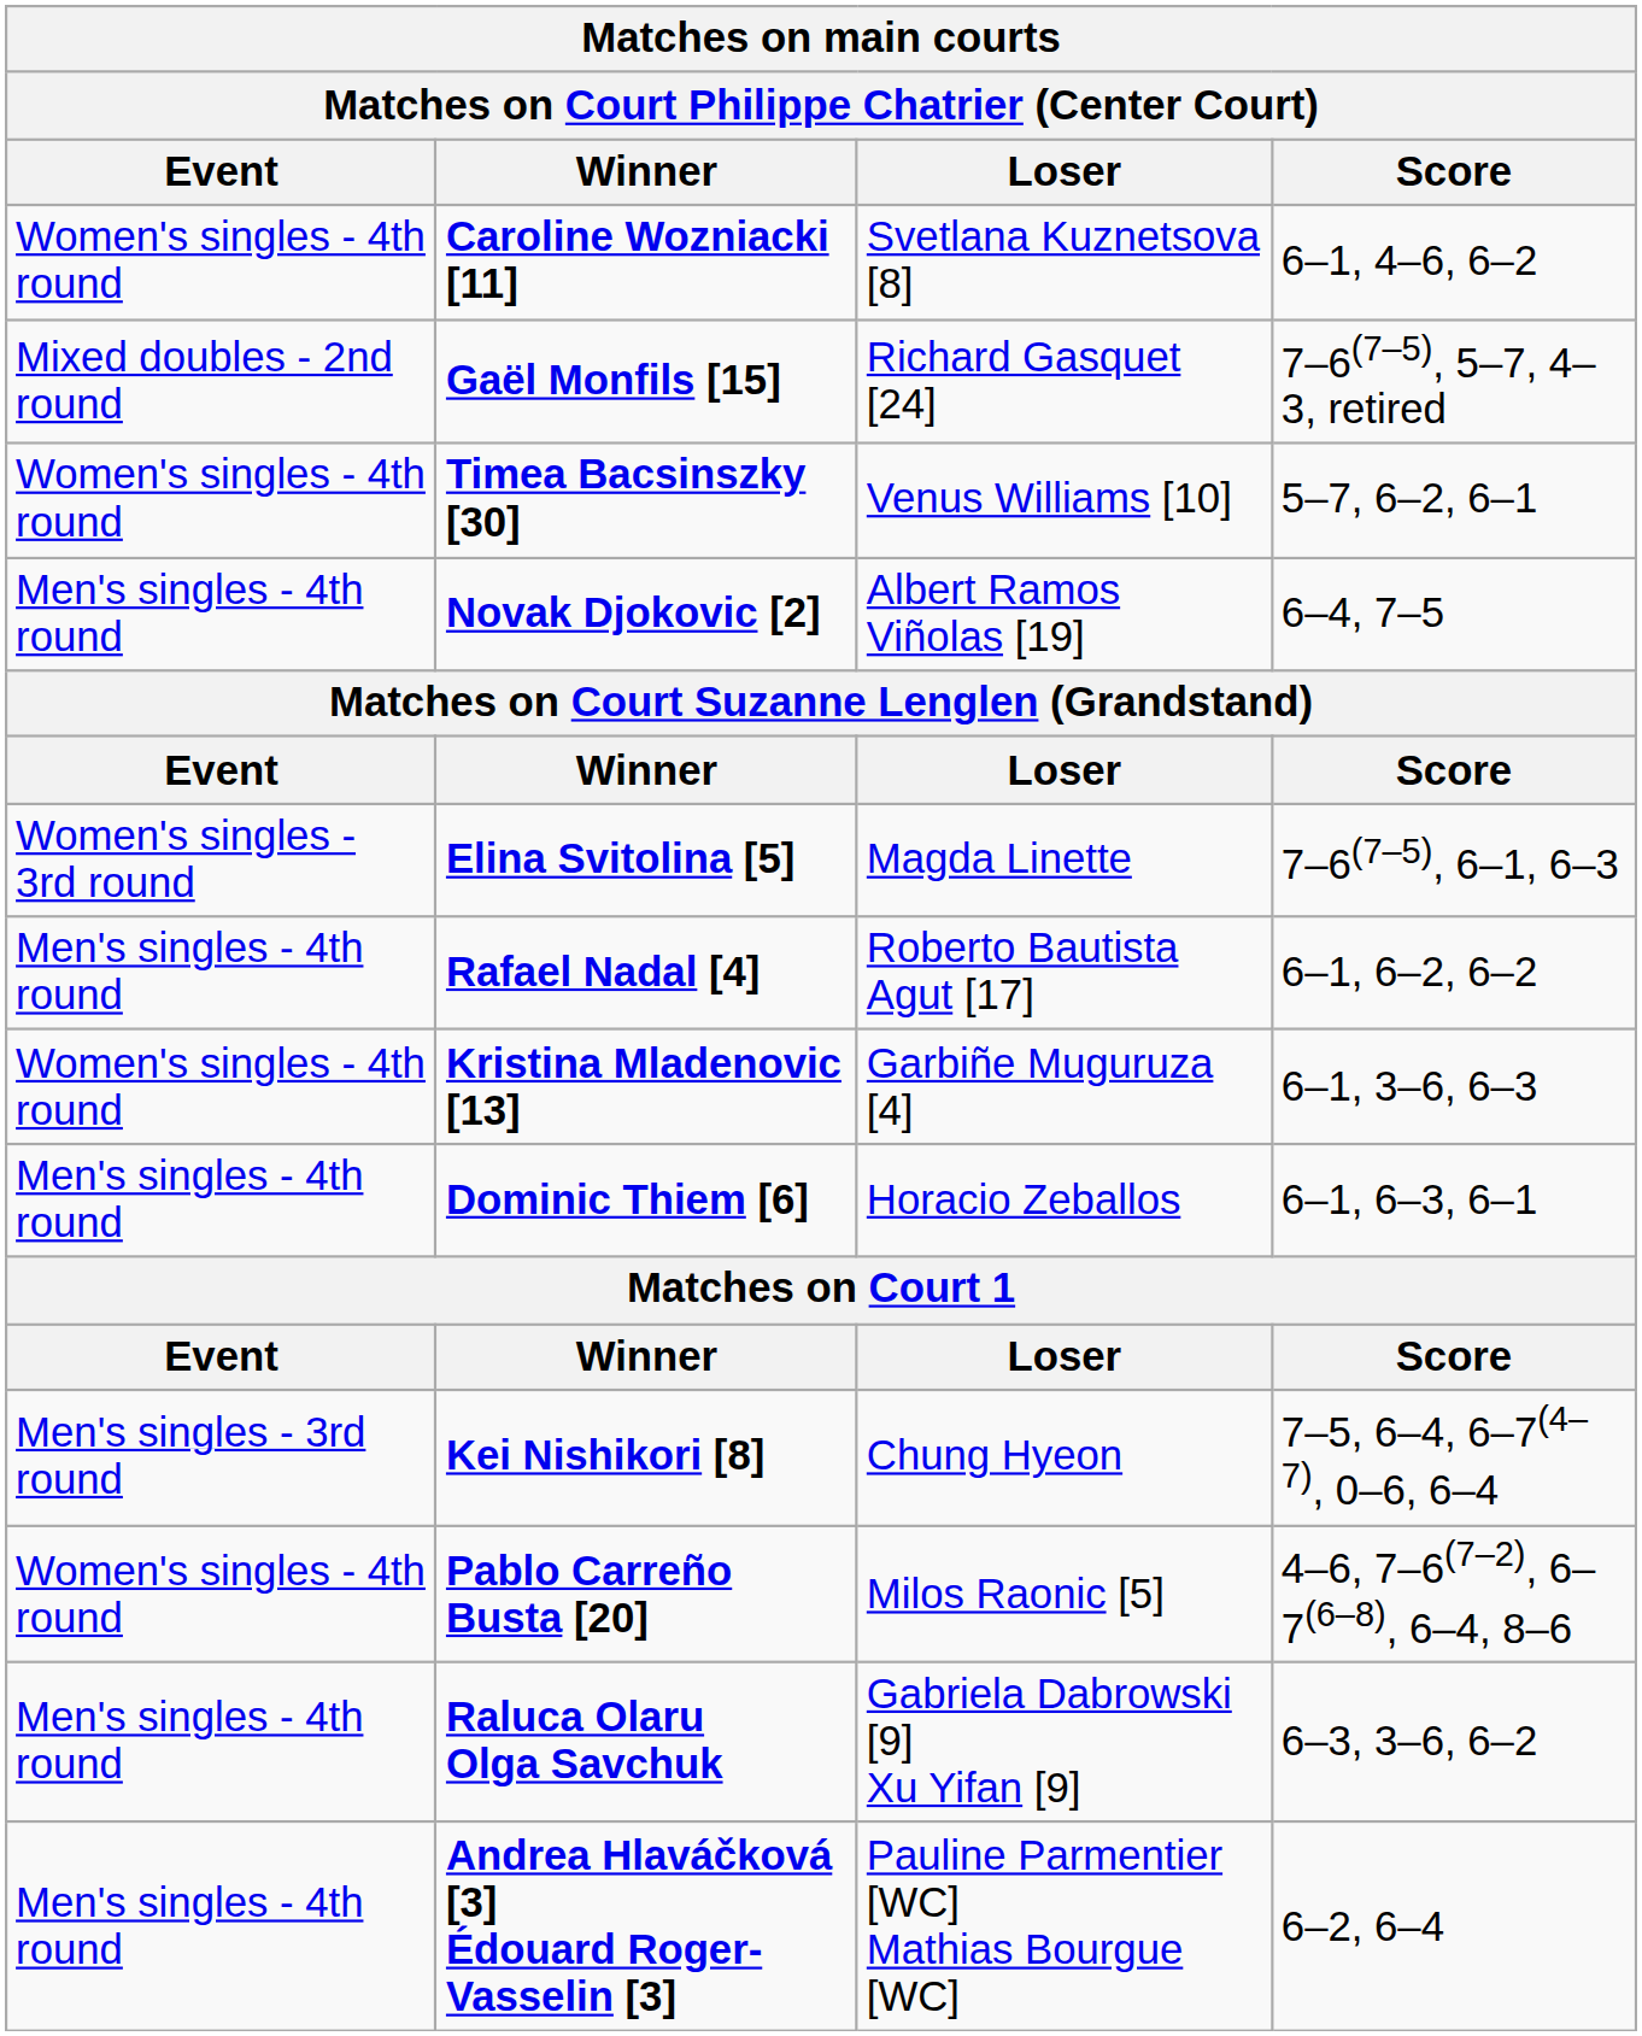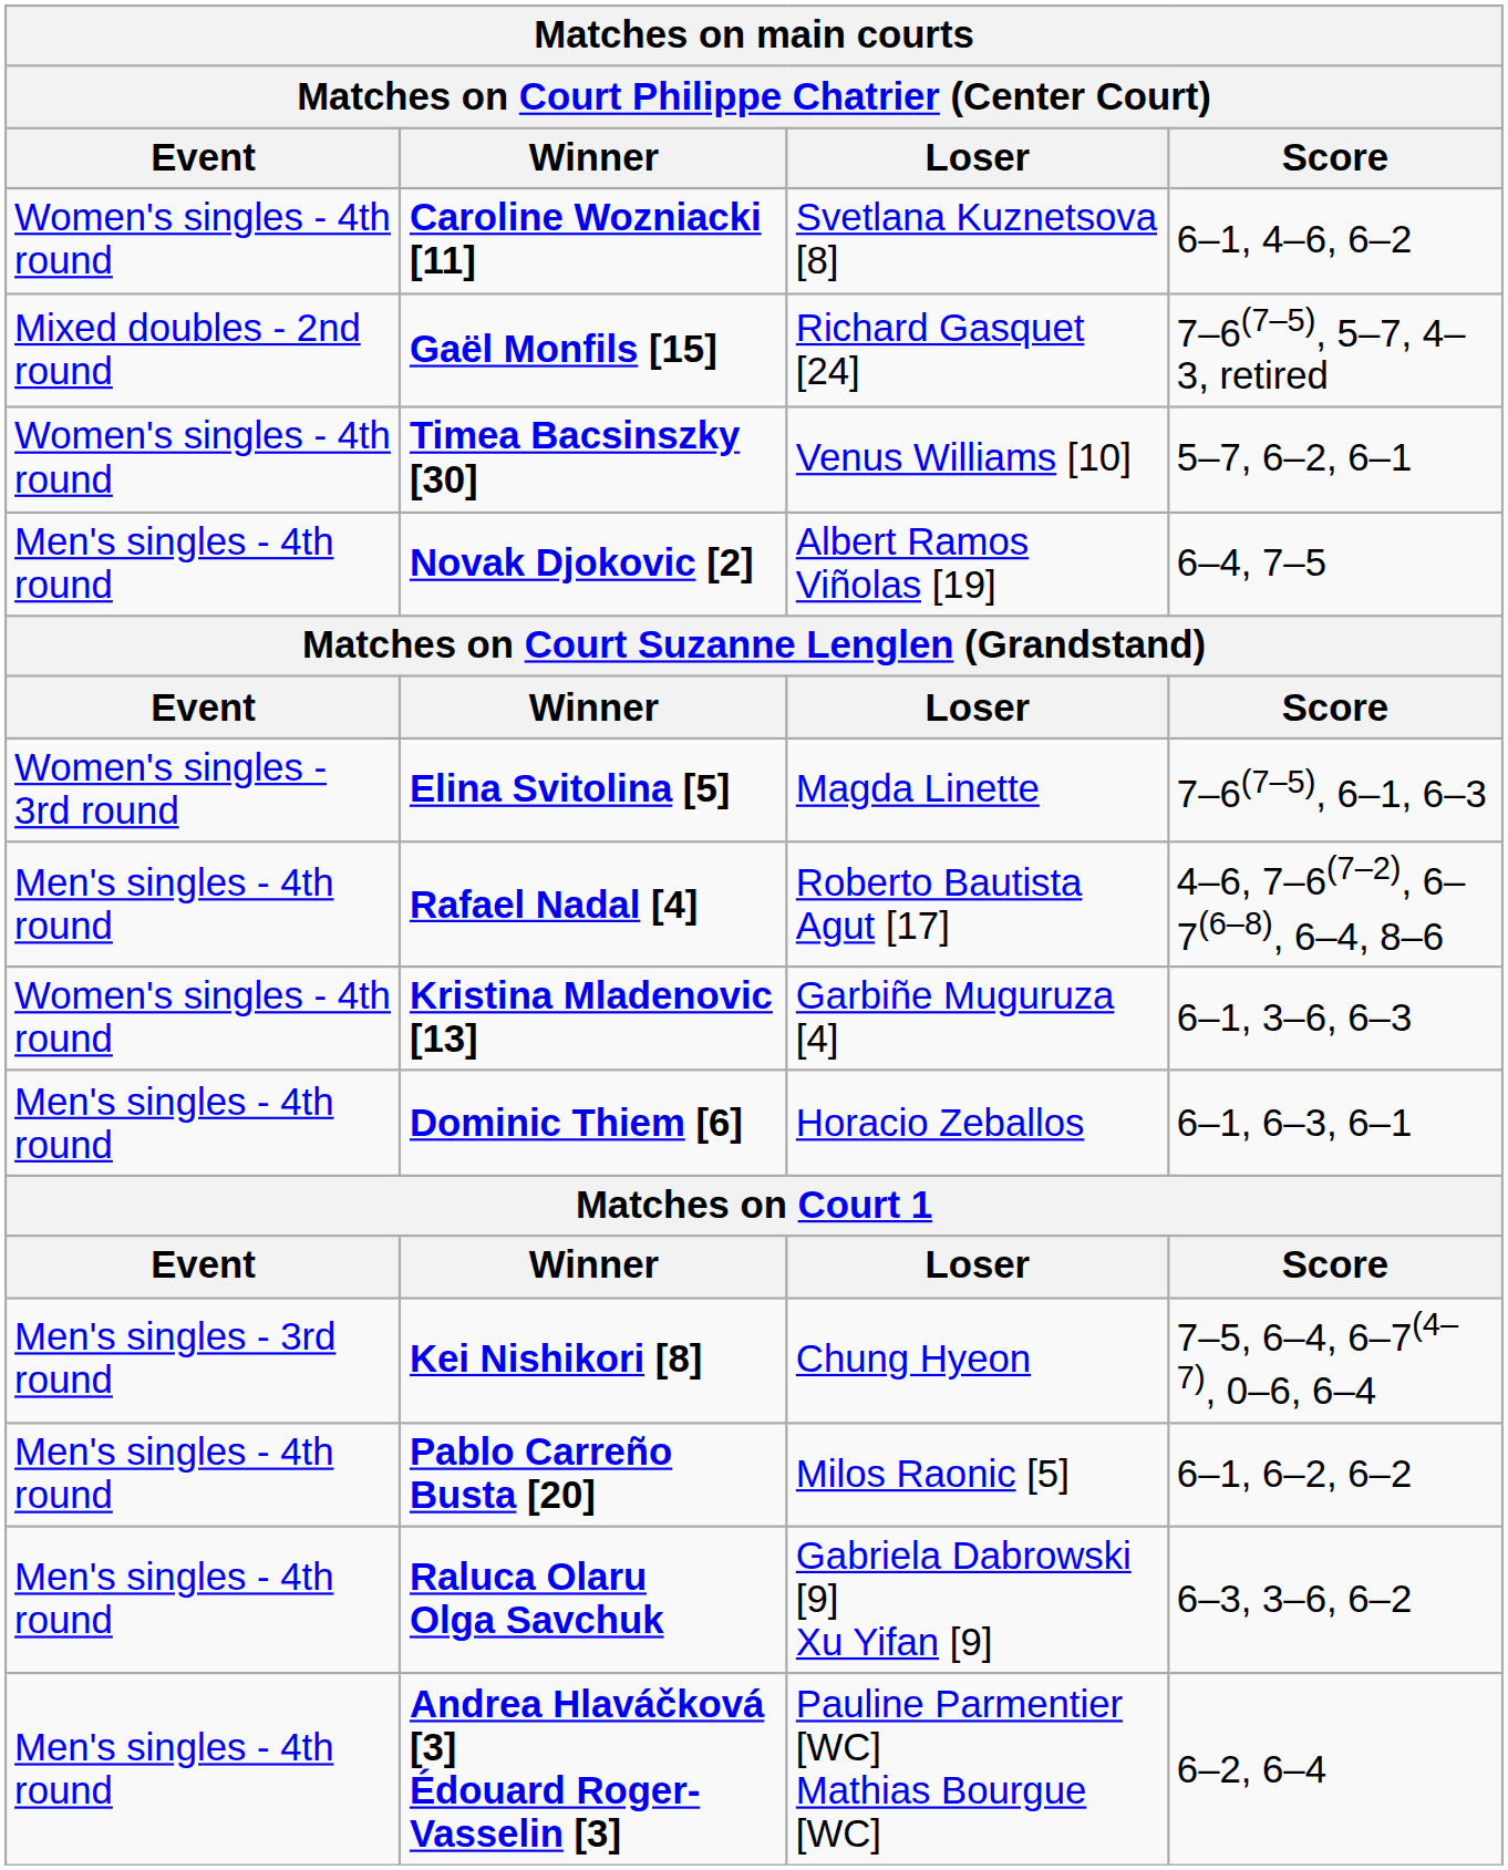Rafael Nadal [4] | Score: 6–1, 6–2, 6–2 -> 4–6, 7–6(7–2), 6–7(6–8), 6–4, 8–6
Pablo Carreño Busta [20] | Event: Women's singles - 4th round -> Men's singles - 4th round
Pablo Carreño Busta [20] | Score: 4–6, 7–6(7–2), 6–7(6–8), 6–4, 8–6 -> 6–1, 6–2, 6–2
